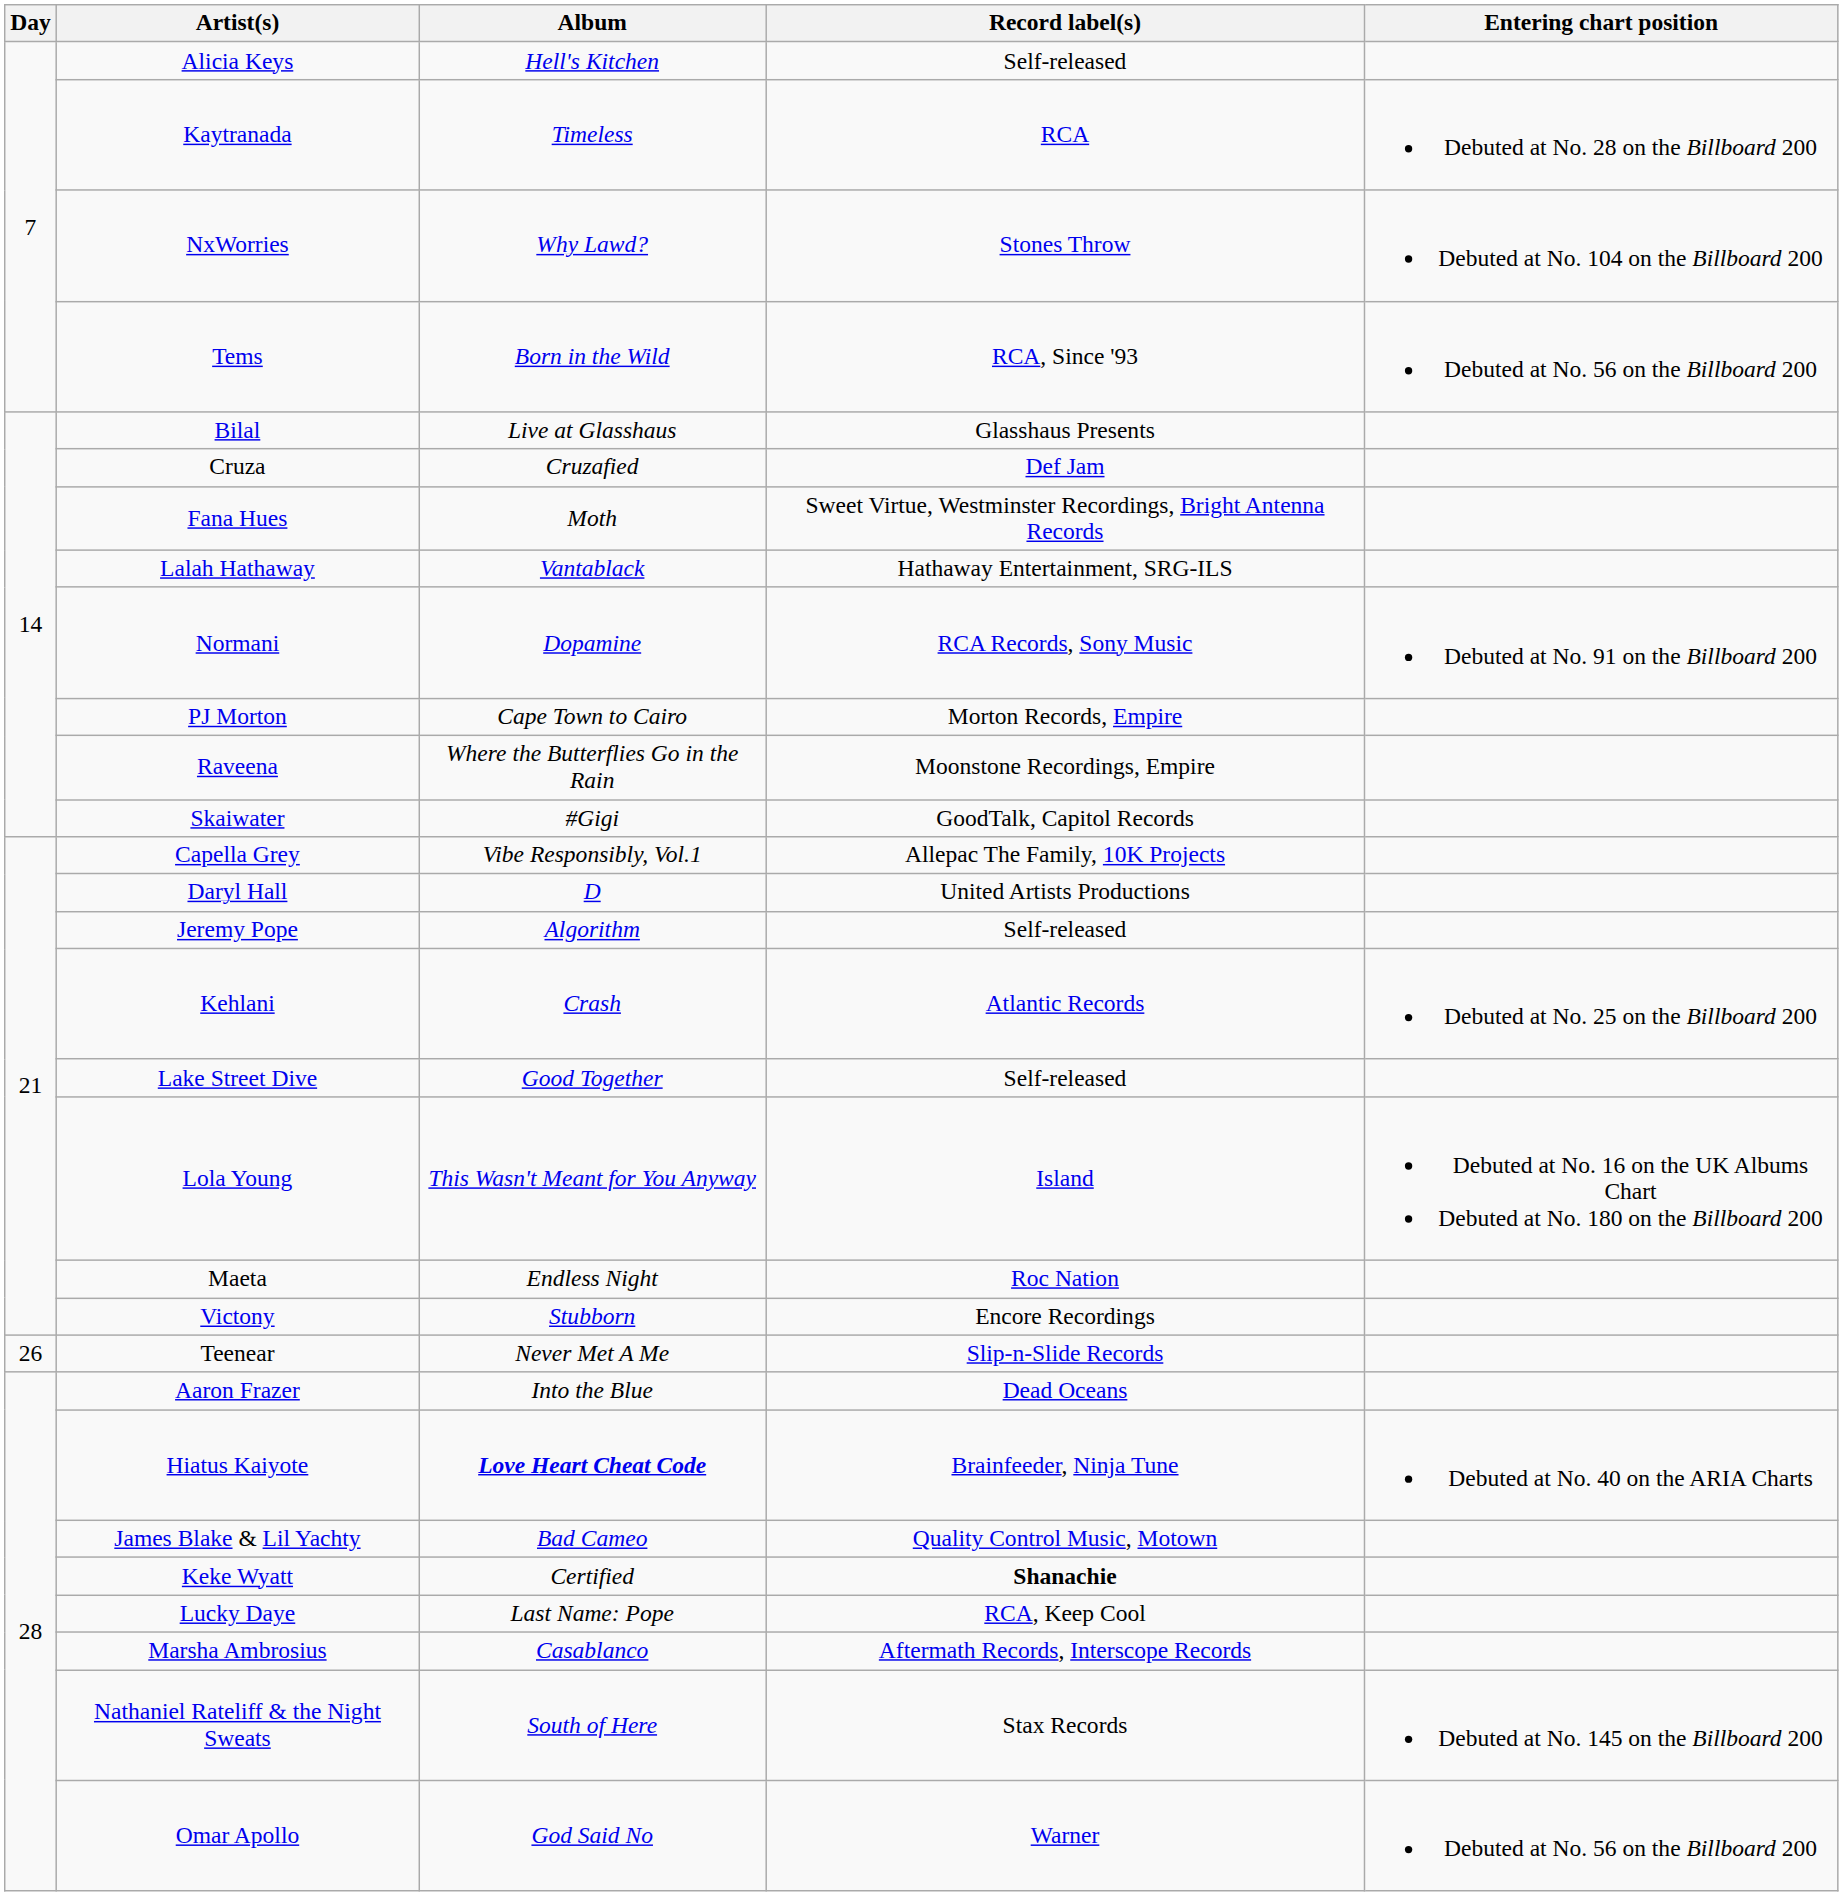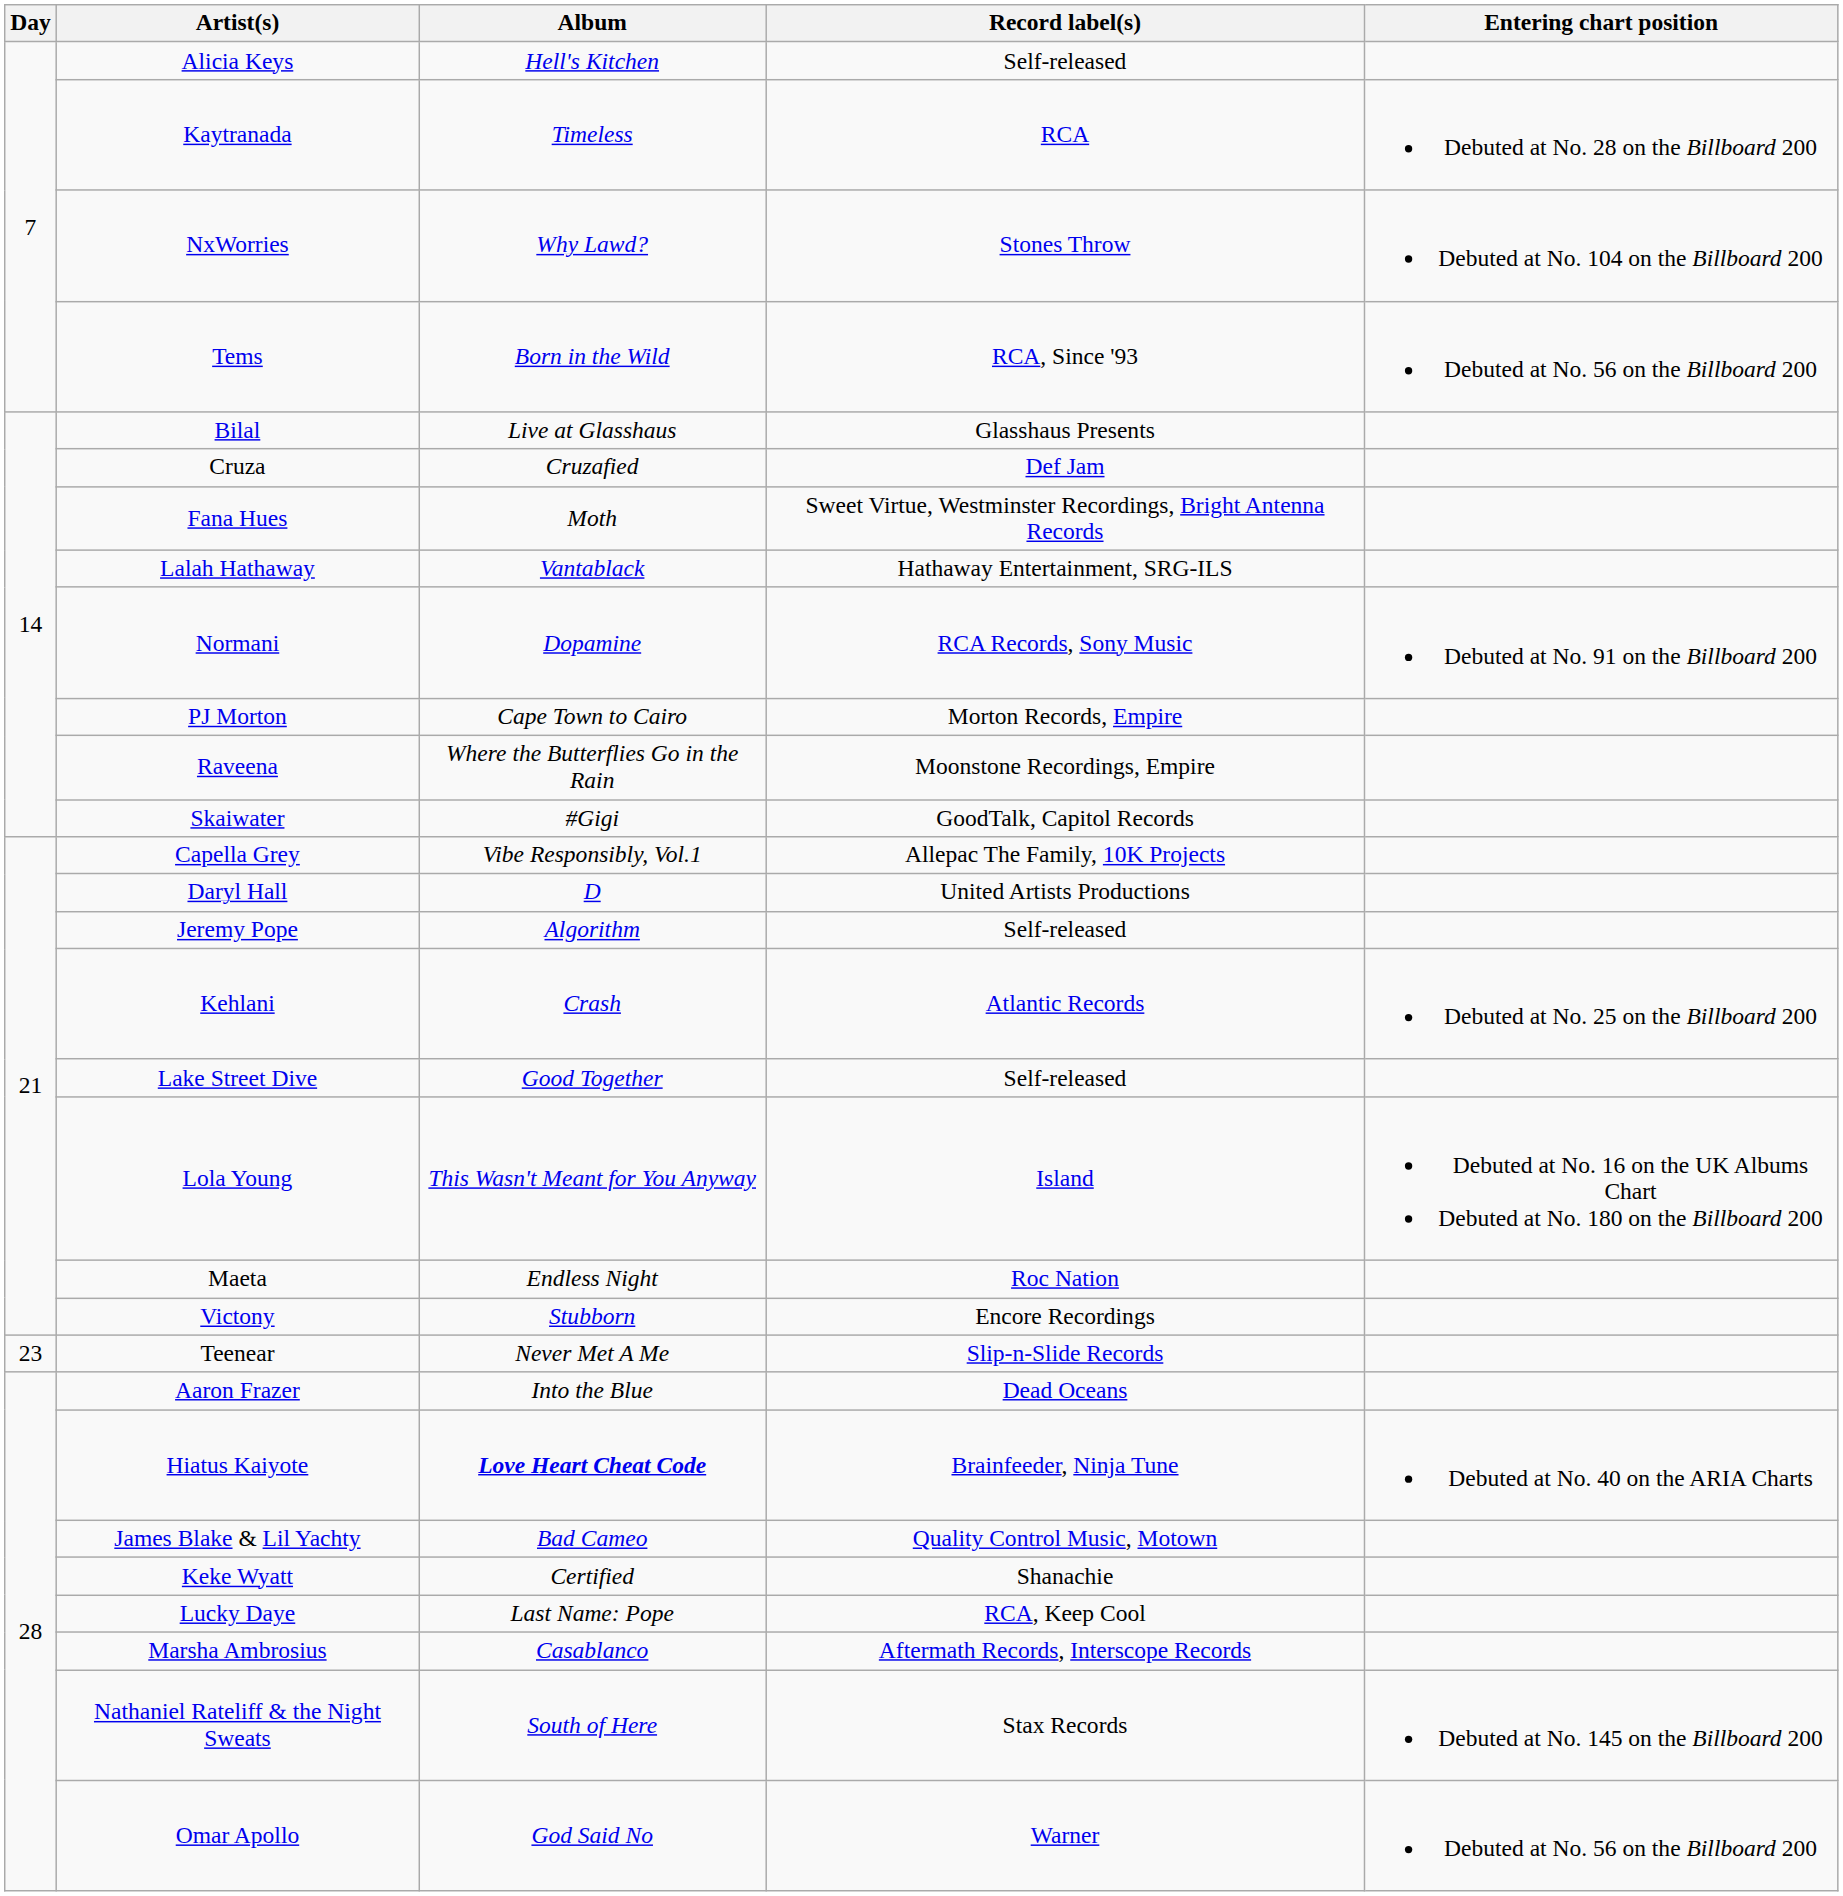Teenear | Day: 26 -> 23
Keke Wyatt | Record label(s): bold -> normal
